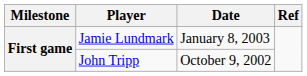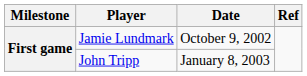Jamie Lundmark | Date: January 8, 2003 -> October 9, 2002
John Tripp | Date: October 9, 2002 -> January 8, 2003
